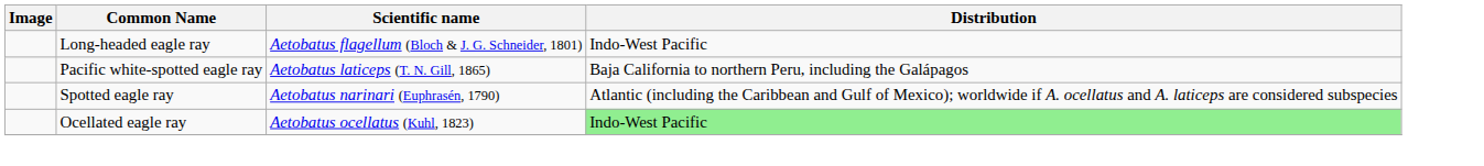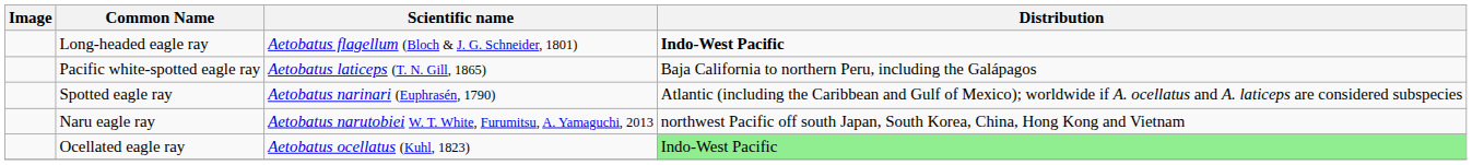Long-headed eagle ray | Distribution: normal -> bold
+ row: Naru eagle ray | Aetobatus narutobiei W. T. White, Furumitsu, A. Yamaguchi, 2013 | northwest Pacific off south Japan, South Korea, China, Hong Kong and Vietnam
